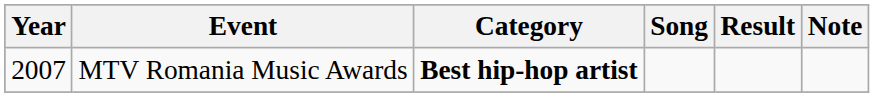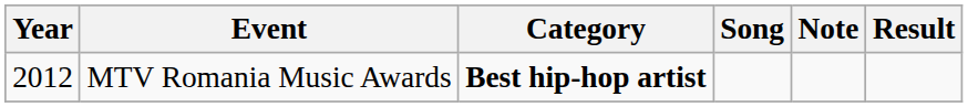columns swapped: Result <-> Note
MTV Romania Music Awards | Year: 2007 -> 2012
